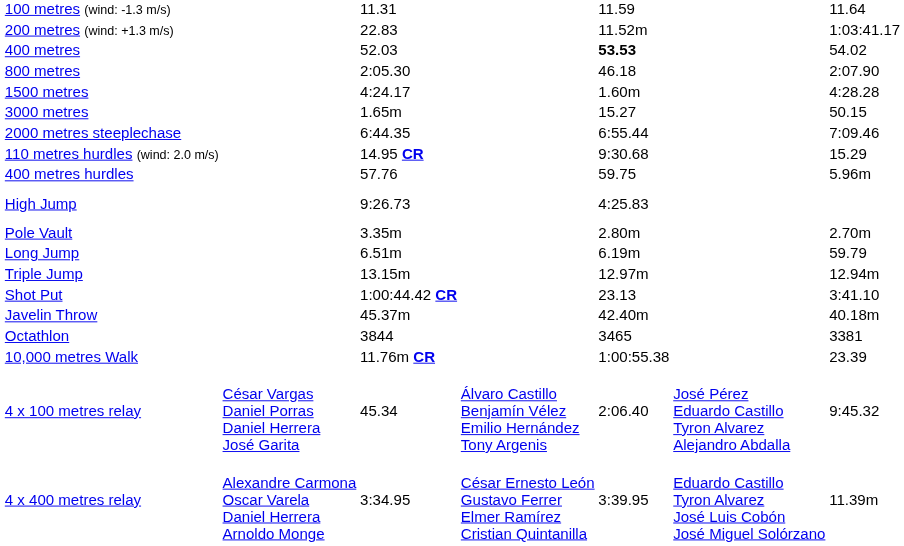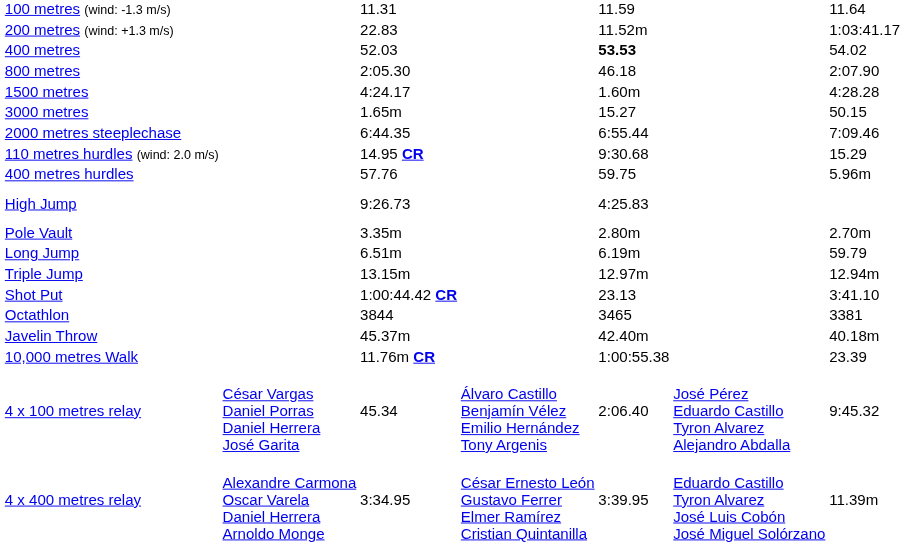rows swapped: Javelin Throw <-> Octathlon
